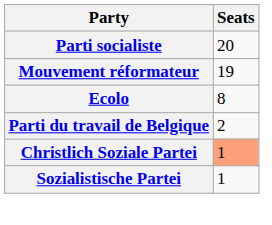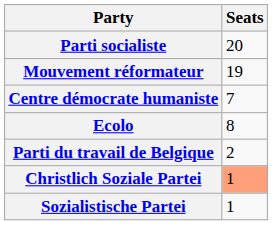+ row: Centre démocrate humaniste | 7
